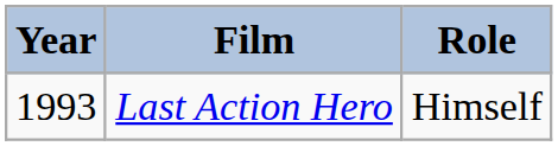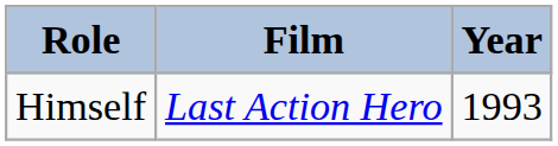columns swapped: Year <-> Role
